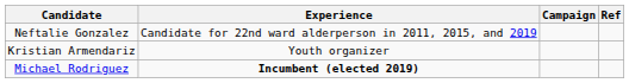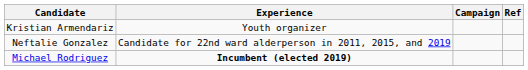rows swapped: Kristian Armendariz <-> Neftalie Gonzalez
